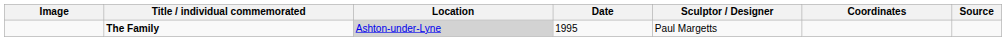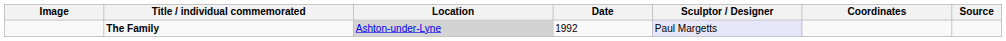The Family | Date: 1995 -> 1992
The Family | Sculptor / Designer: no background -> lavender background
